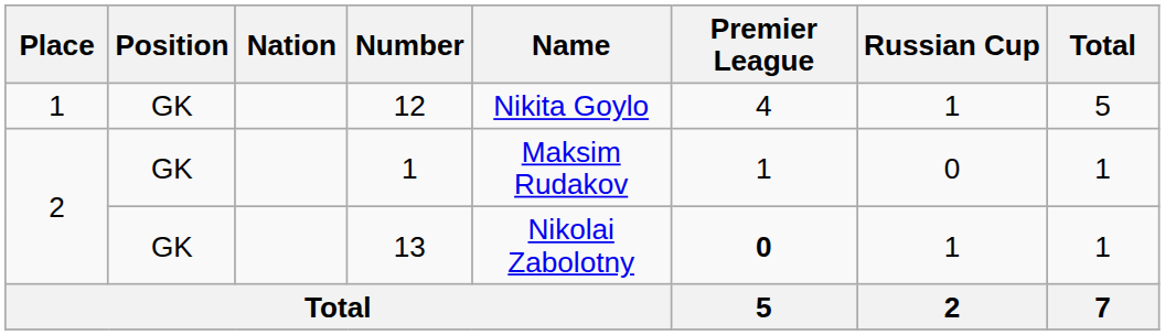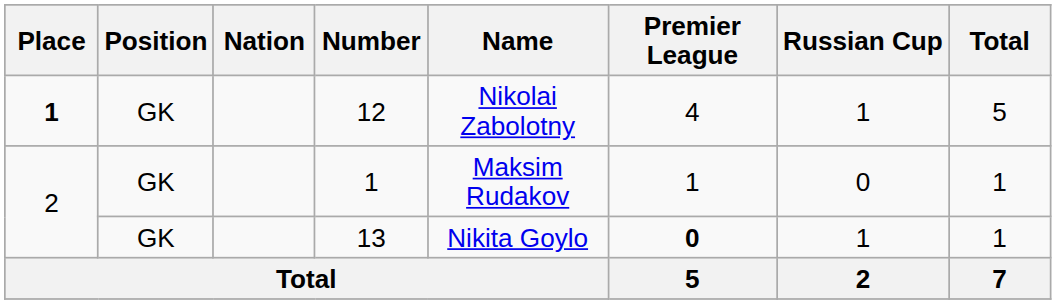12 | Place: normal -> bold
12 | Name: Nikita Goylo -> Nikolai Zabolotny
13 | Name: Nikolai Zabolotny -> Nikita Goylo
